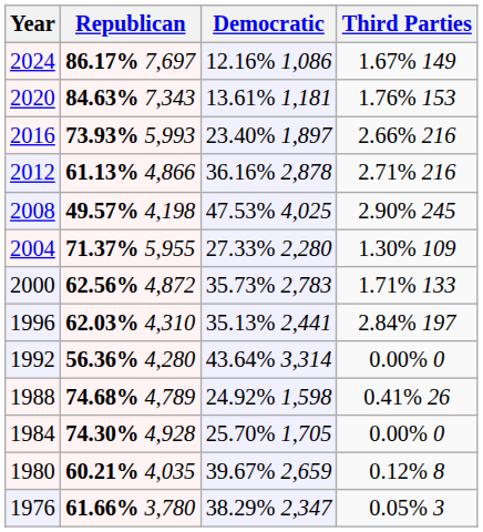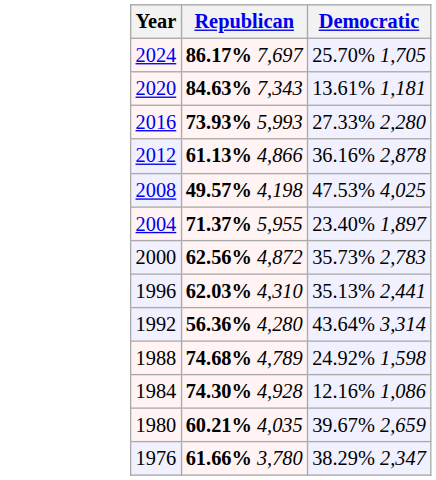- column: Third Parties | 1.67% 149 | 1.76% 153 | 2.66% 216 | 2.71% 216 | 2.90% 245 | 1.30% 109 | 1.71% 133 | 2.84% 197 | 0.00% 0 | 0.41% 26 | 0.00% 0 | 0.12% 8 | 0.05% 3
2024 | Democratic: 12.16% 1,086 -> 25.70% 1,705
2016 | Democratic: 23.40% 1,897 -> 27.33% 2,280
2004 | Democratic: 27.33% 2,280 -> 23.40% 1,897
1984 | Democratic: 25.70% 1,705 -> 12.16% 1,086
